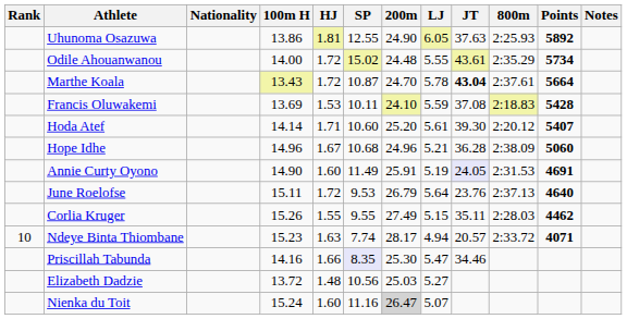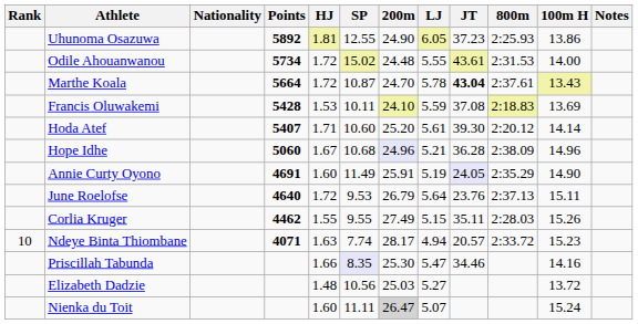columns swapped: 100m H <-> Points
Uhunoma Osazuwa | JT: 37.63 -> 37.23
Odile Ahouanwanou | 800m: 2:35.29 -> 2:31.53
Hope Idhe | 200m: no background -> lavender background
Annie Curty Oyono | 800m: 2:31.53 -> 2:35.29
Nienka du Toit | SP: 11.16 -> 11.11
